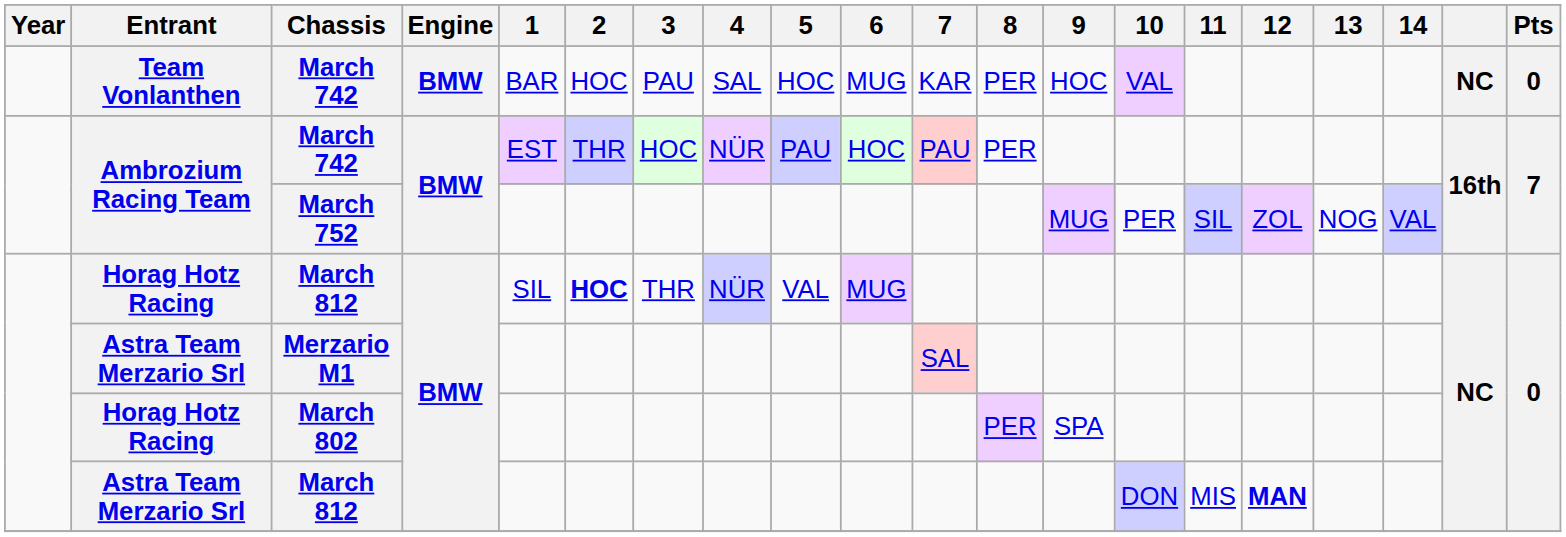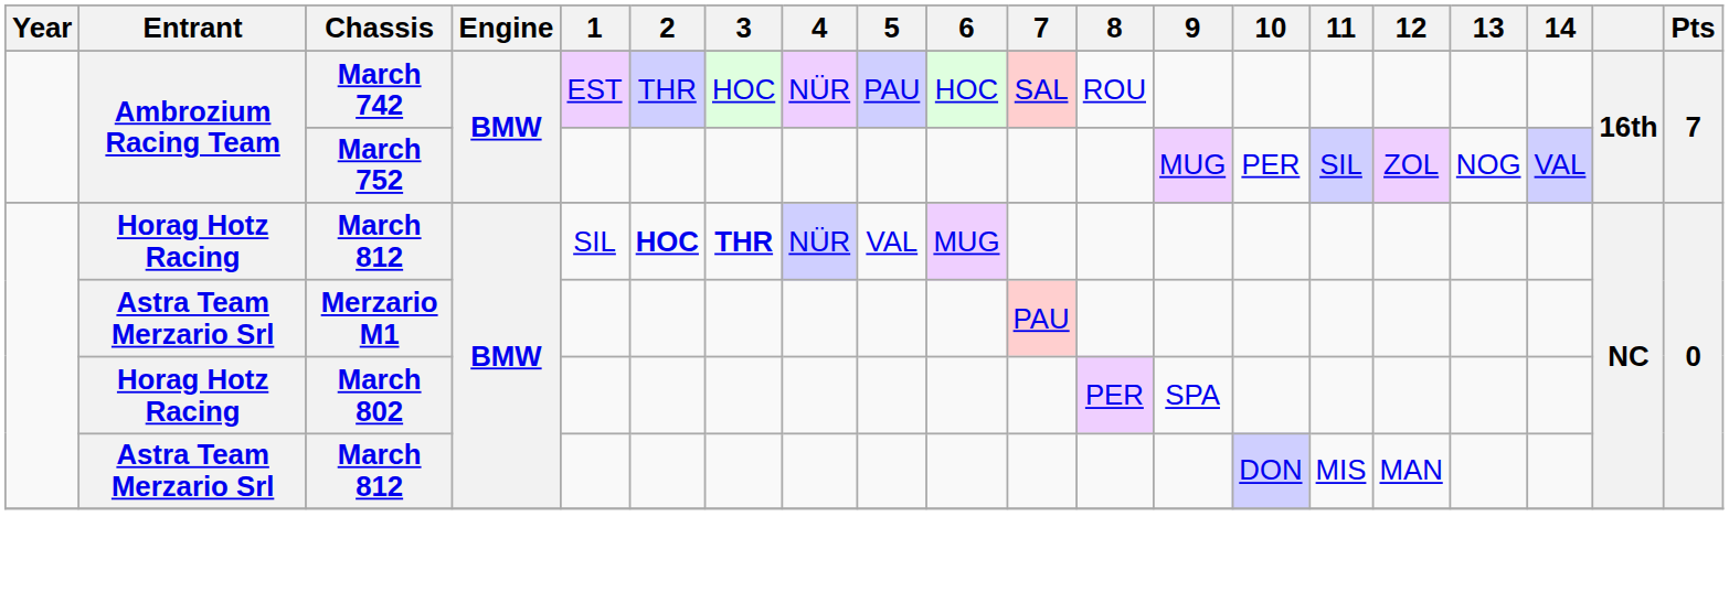- row: Team Vonlanthen | March 742 | BMW | BAR | HOC | PAU | SAL | HOC | MUG | KAR | PER | HOC | VAL | NC | 0
Ambrozium Racing Team / March 742 | 7: PAU -> SAL
Ambrozium Racing Team / March 742 | 8: PER -> ROU
Horag Hotz Racing / March 812 | 3: normal -> bold
Merzario M1 | 7: SAL -> PAU
Astra Team Merzario Srl / March 812 | 12: bold -> normal
